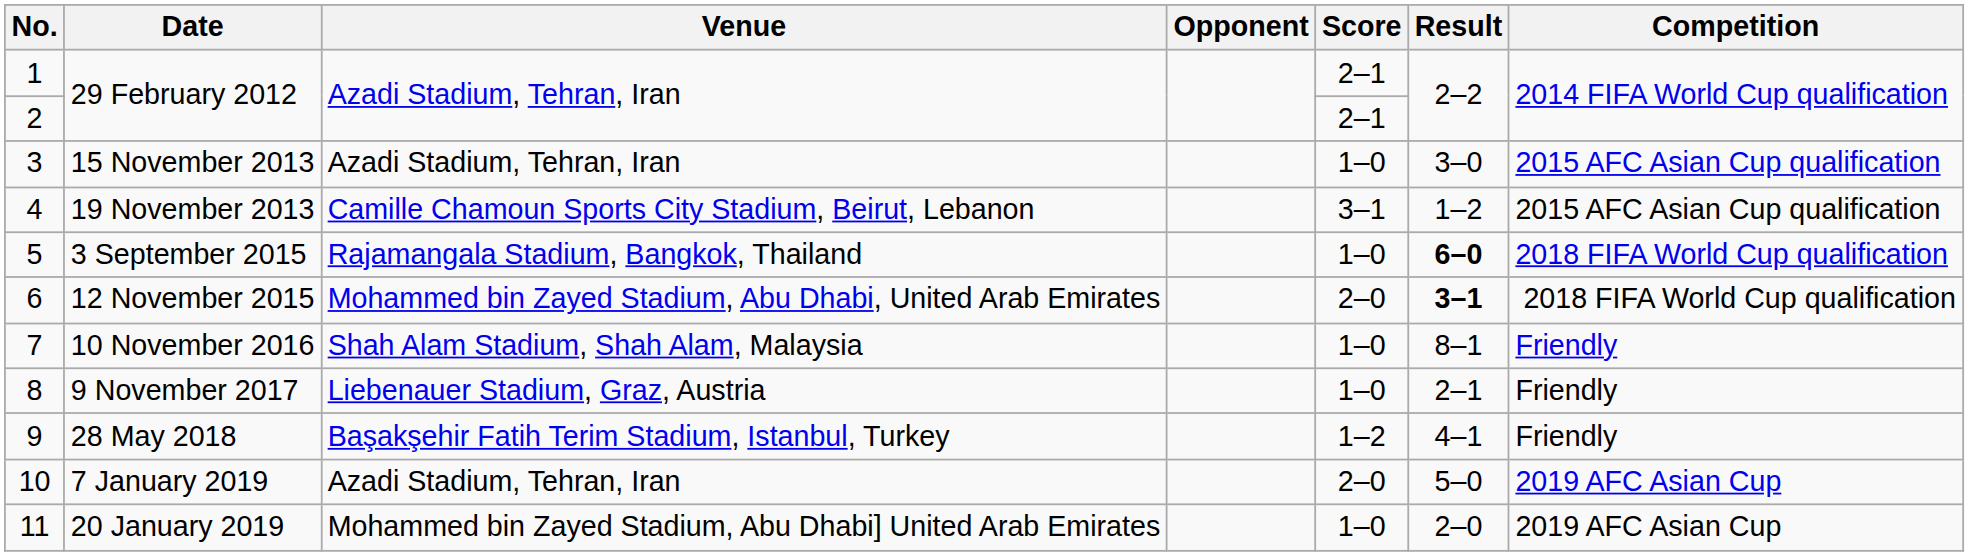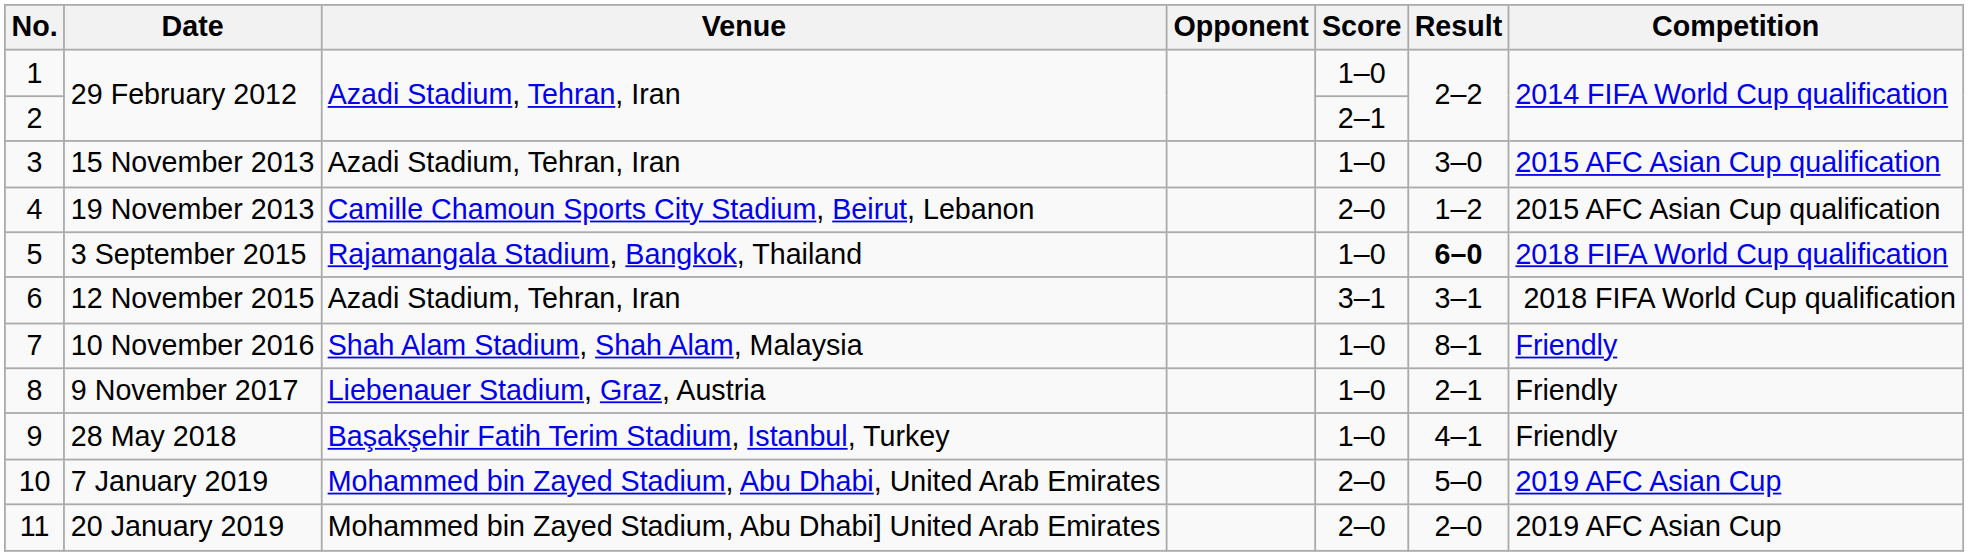1 / 29 February 2012 | Score: 2–1 -> 1–0
19 November 2013 | Score: 3–1 -> 2–0
12 November 2015 | Venue: Mohammed bin Zayed Stadium, Abu Dhabi, United Arab Emirates -> Azadi Stadium, Tehran, Iran
12 November 2015 | Score: 2–0 -> 3–1
12 November 2015 | Result: bold -> normal
28 May 2018 | Score: 1–2 -> 1–0
7 January 2019 | Venue: Azadi Stadium, Tehran, Iran -> Mohammed bin Zayed Stadium, Abu Dhabi, United Arab Emirates
20 January 2019 | Score: 1–0 -> 2–0
